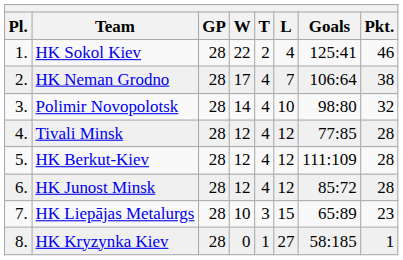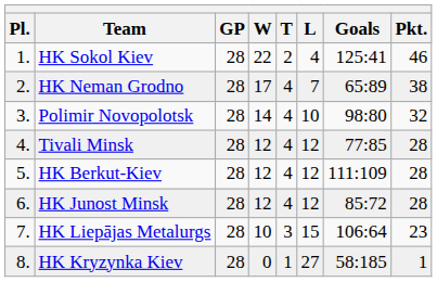HK Neman Grodno | Goals: 106:64 -> 65:89
HK Liepājas Metalurgs | Goals: 65:89 -> 106:64
